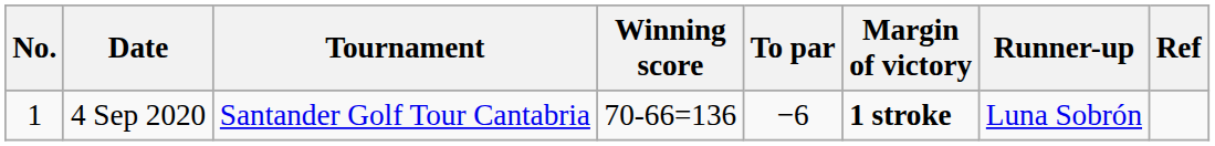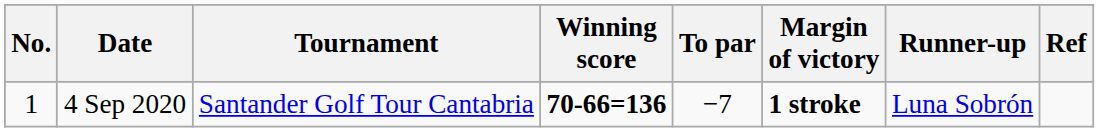4 Sep 2020 | Winning score: normal -> bold
4 Sep 2020 | To par: −6 -> −7
